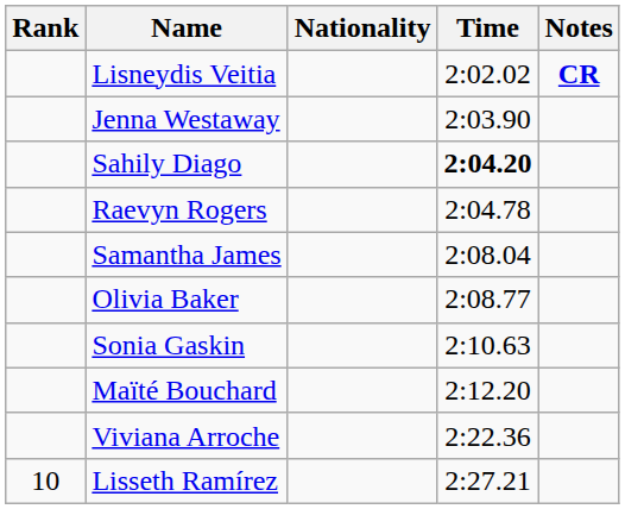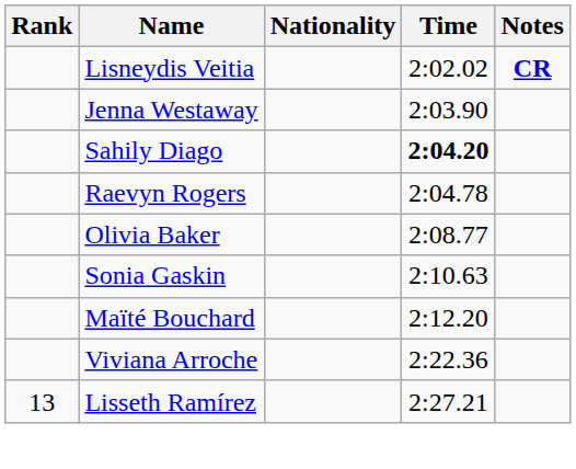- row: Samantha James | 2:08.04
Lisseth Ramírez | Rank: 10 -> 13
